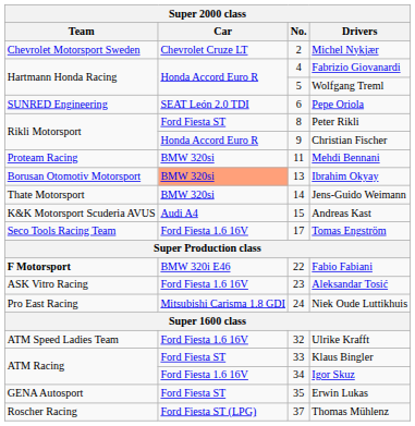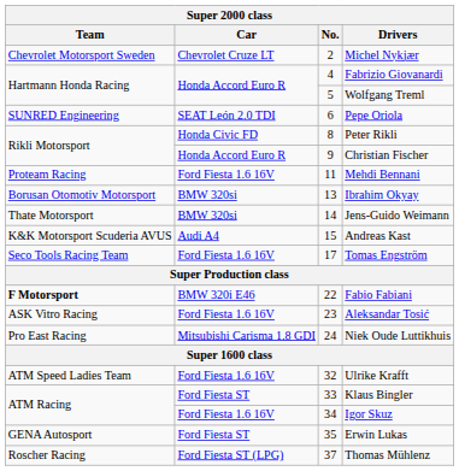Peter Rikli | Super 2000 class / Car: Ford Fiesta ST -> Honda Civic FD
Mehdi Bennani | Super 2000 class / Car: BMW 320si -> Ford Fiesta 1.6 16V
Ibrahim Okyay | Super 2000 class / Car: lightsalmon background -> no background
